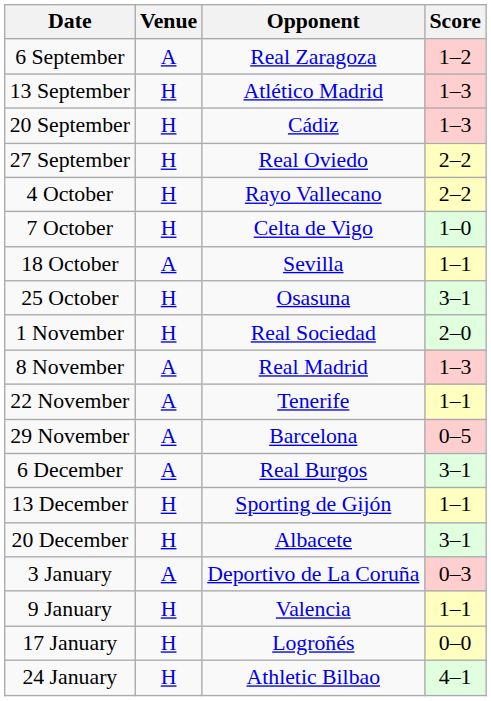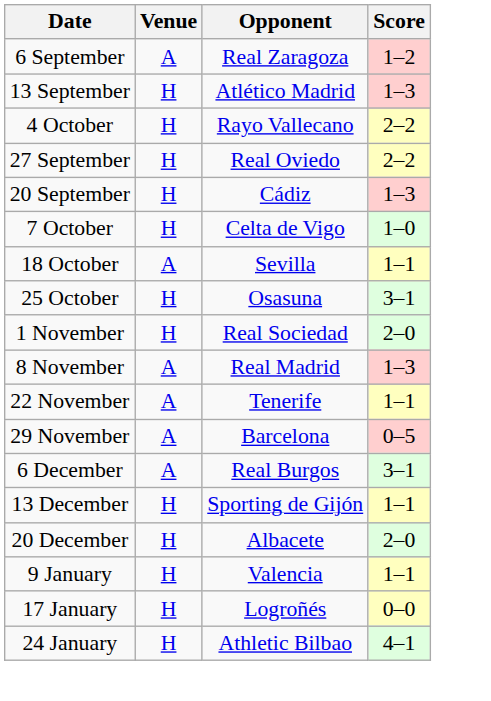rows swapped: 20 September <-> 4 October
20 December | Score: 3–1 -> 2–0
- row: 3 January | A | Deportivo de La Coruña | 0–3
